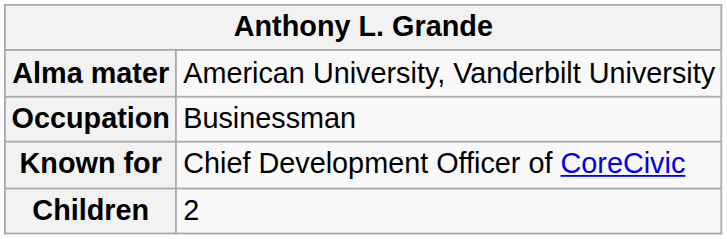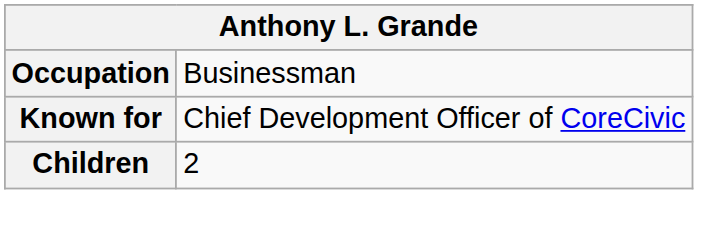- row: Alma mater | American University, Vanderbilt University
